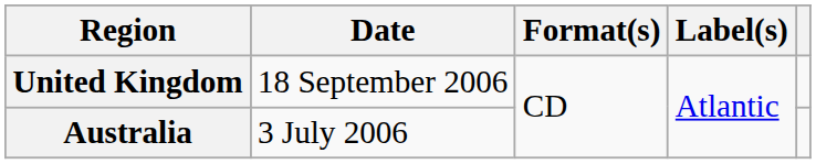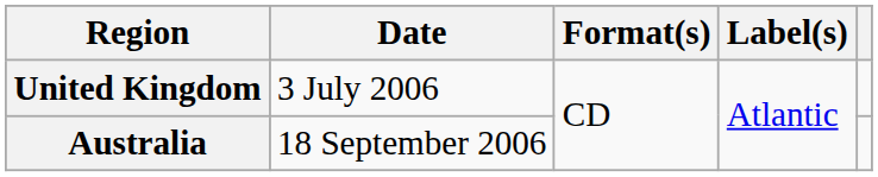United Kingdom | Date: 18 September 2006 -> 3 July 2006
Australia | Date: 3 July 2006 -> 18 September 2006
